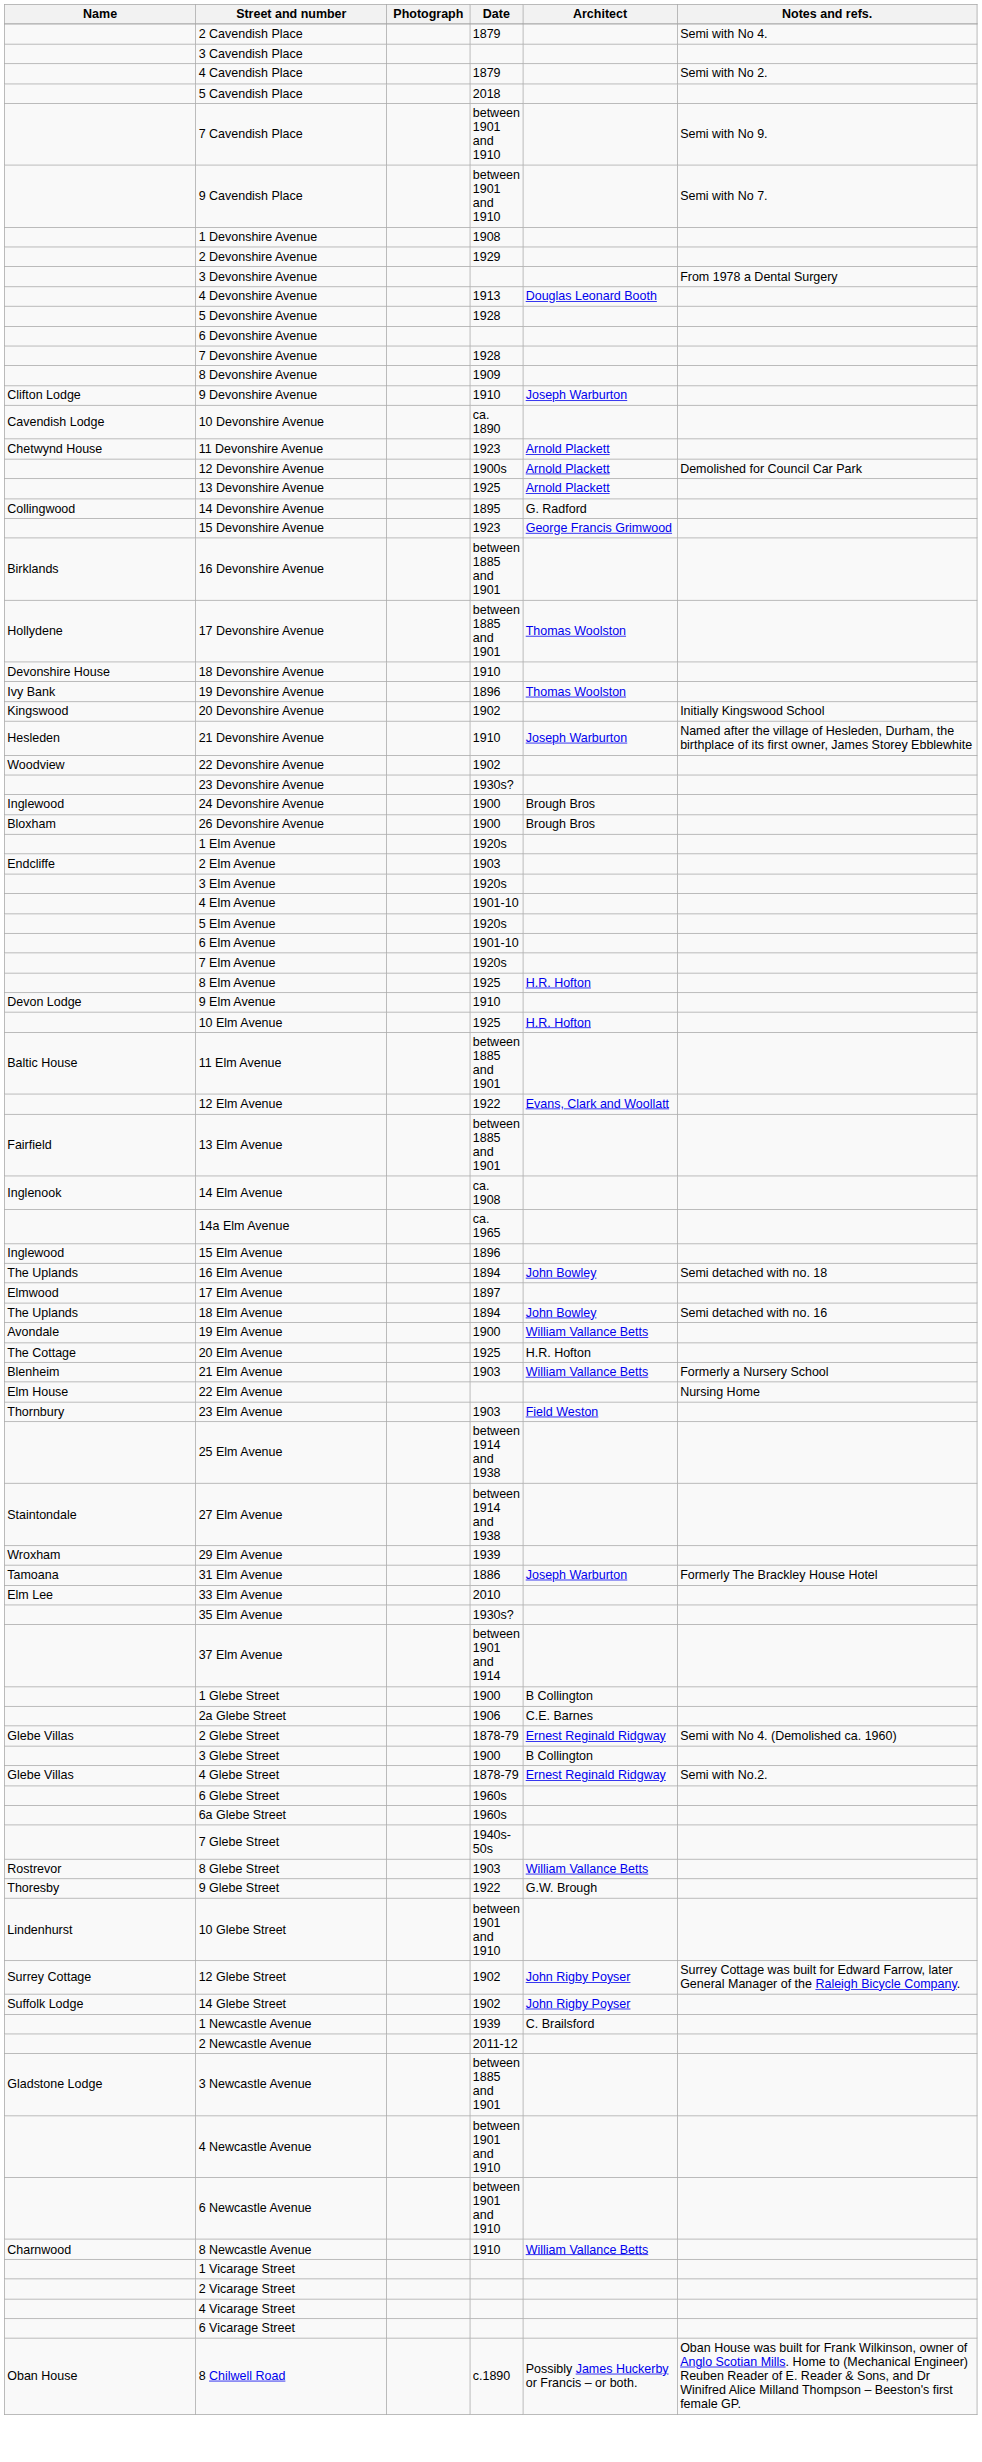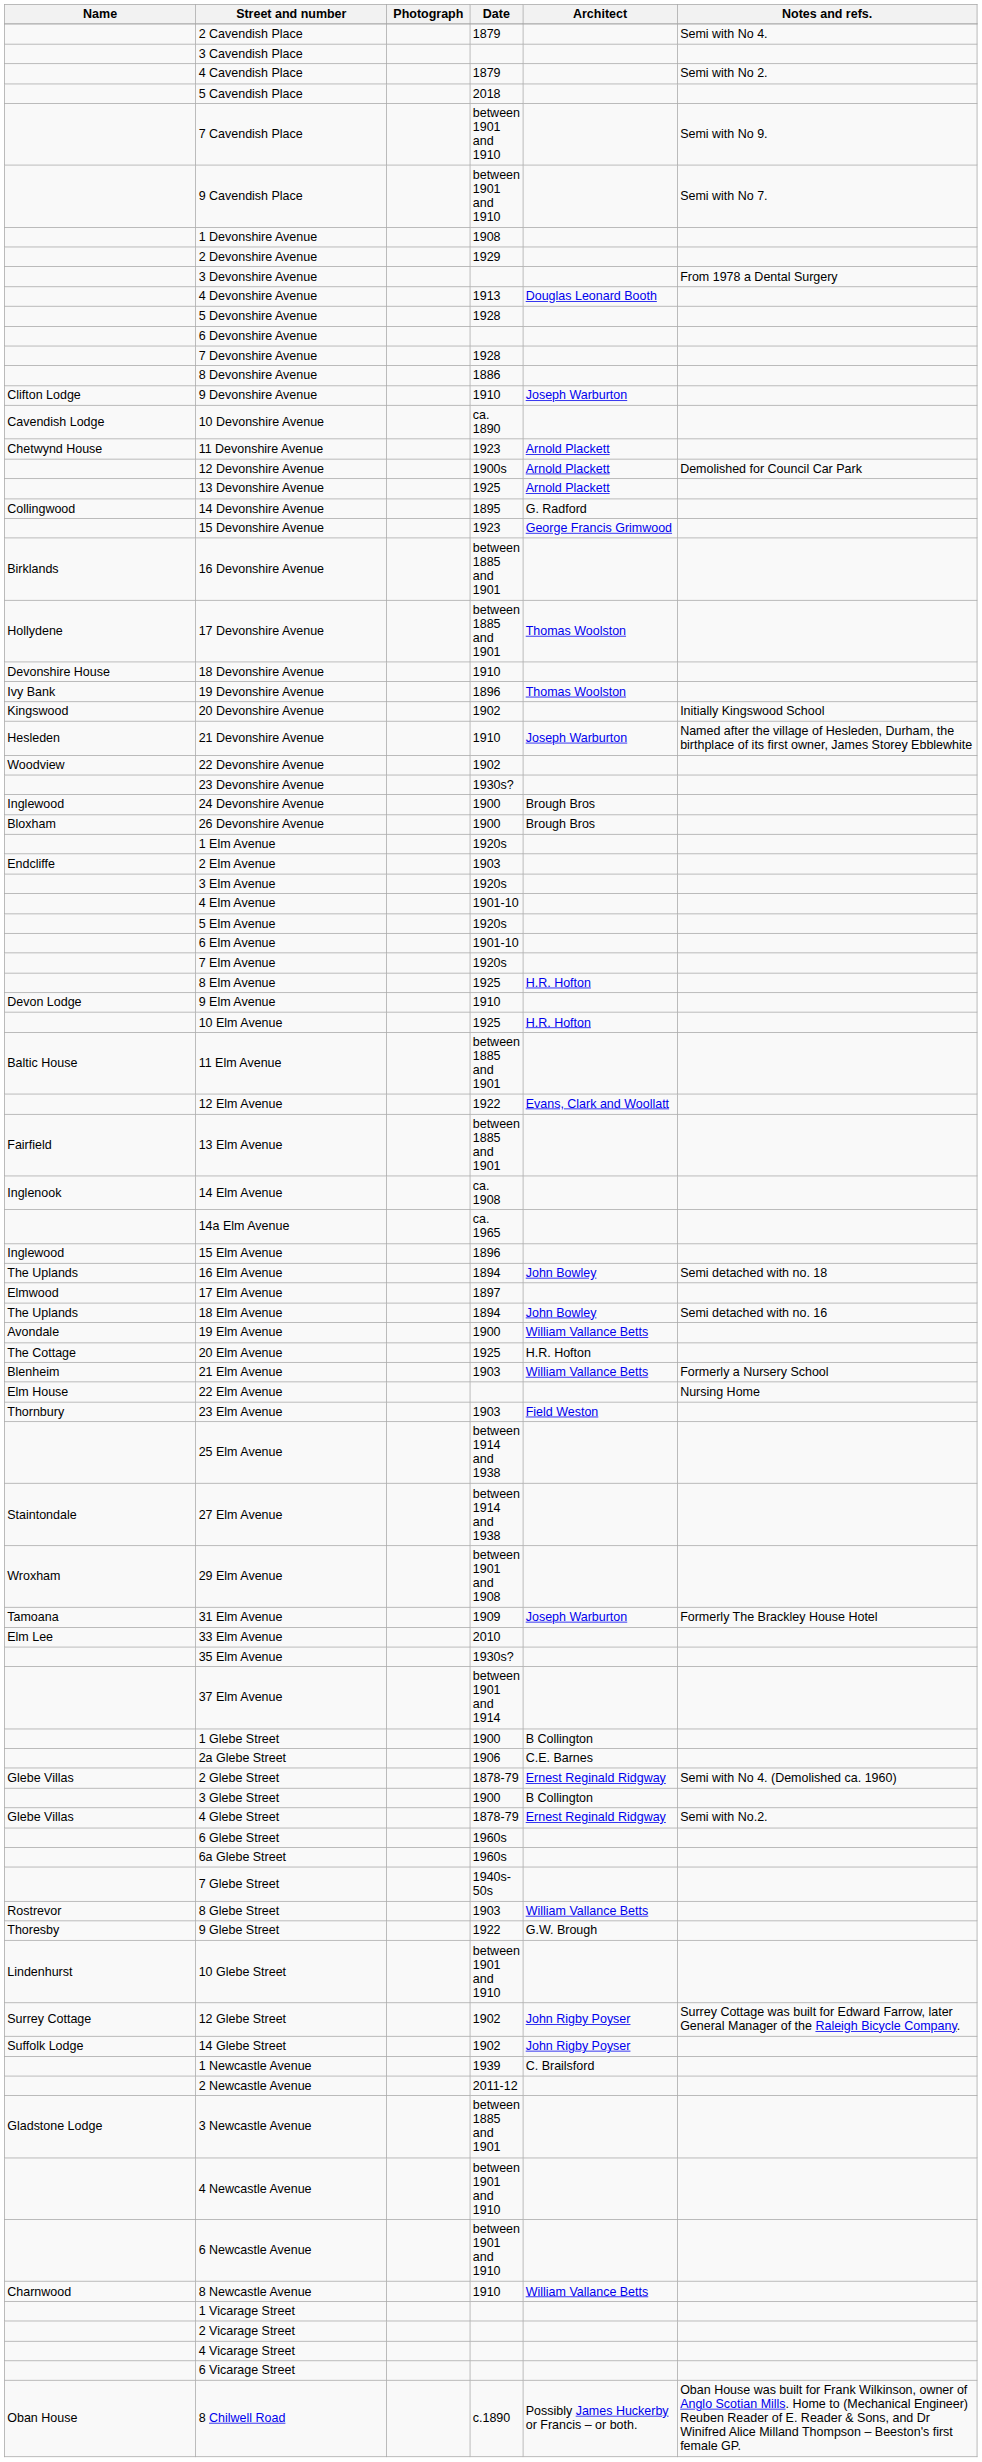8 Devonshire Avenue | Date: 1909 -> 1886
29 Elm Avenue | Date: 1939 -> between 1901 and 1908
31 Elm Avenue | Date: 1886 -> 1909
